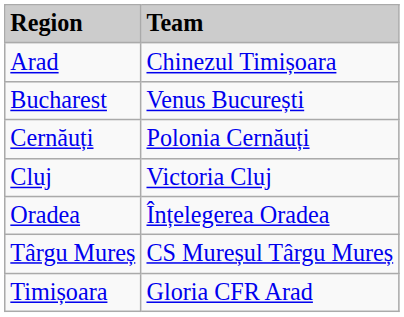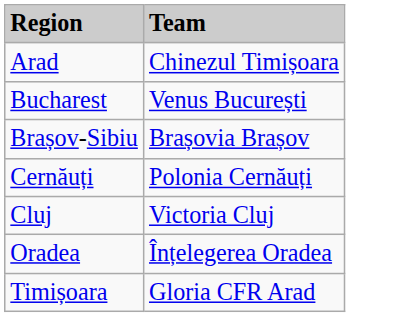+ row: Brașov-Sibiu | Brașovia Brașov
- row: Târgu Mureș | CS Mureșul Târgu Mureș
